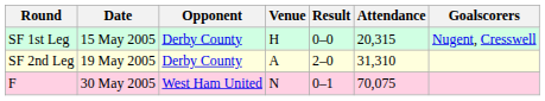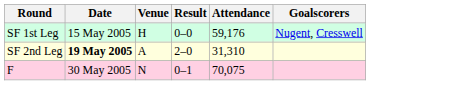- column: Opponent | Derby County | Derby County | West Ham United
SF 1st Leg | Attendance: 20,315 -> 59,176
SF 2nd Leg | Date: normal -> bold
